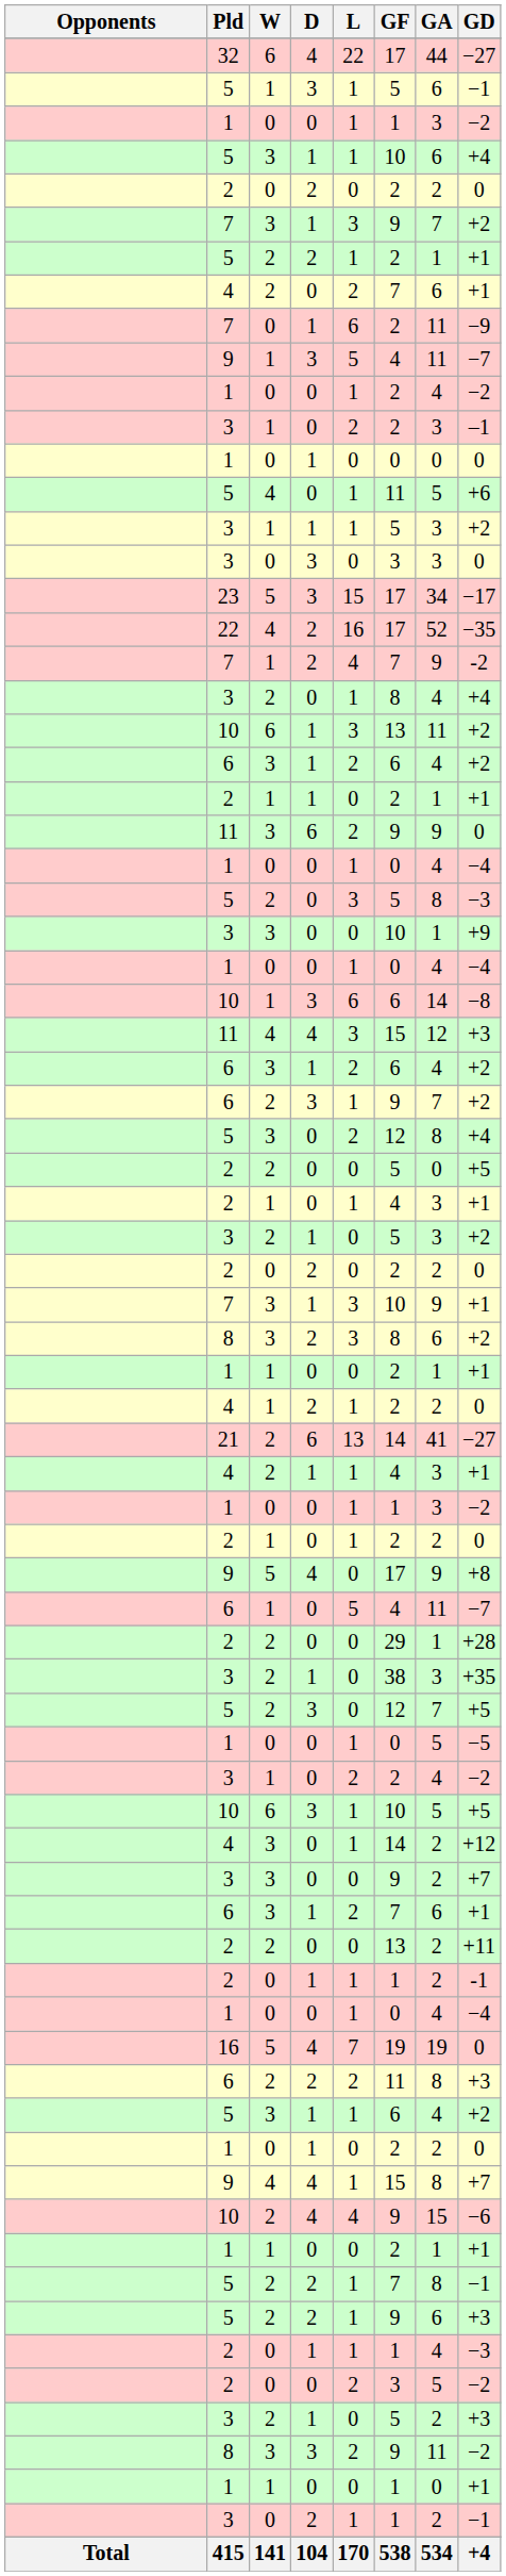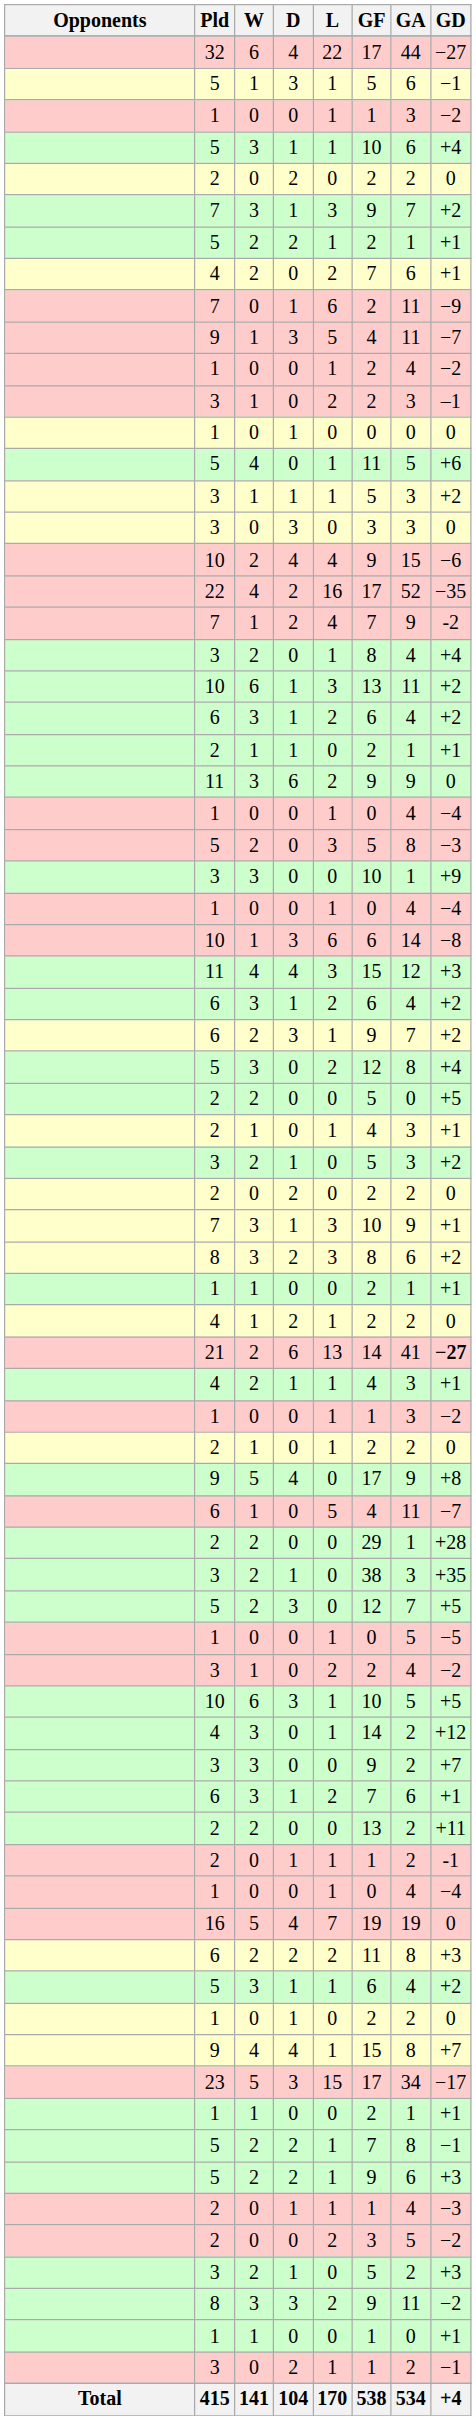rows swapped: 10 / 2 <-> 23
21 | GD: normal -> bold
